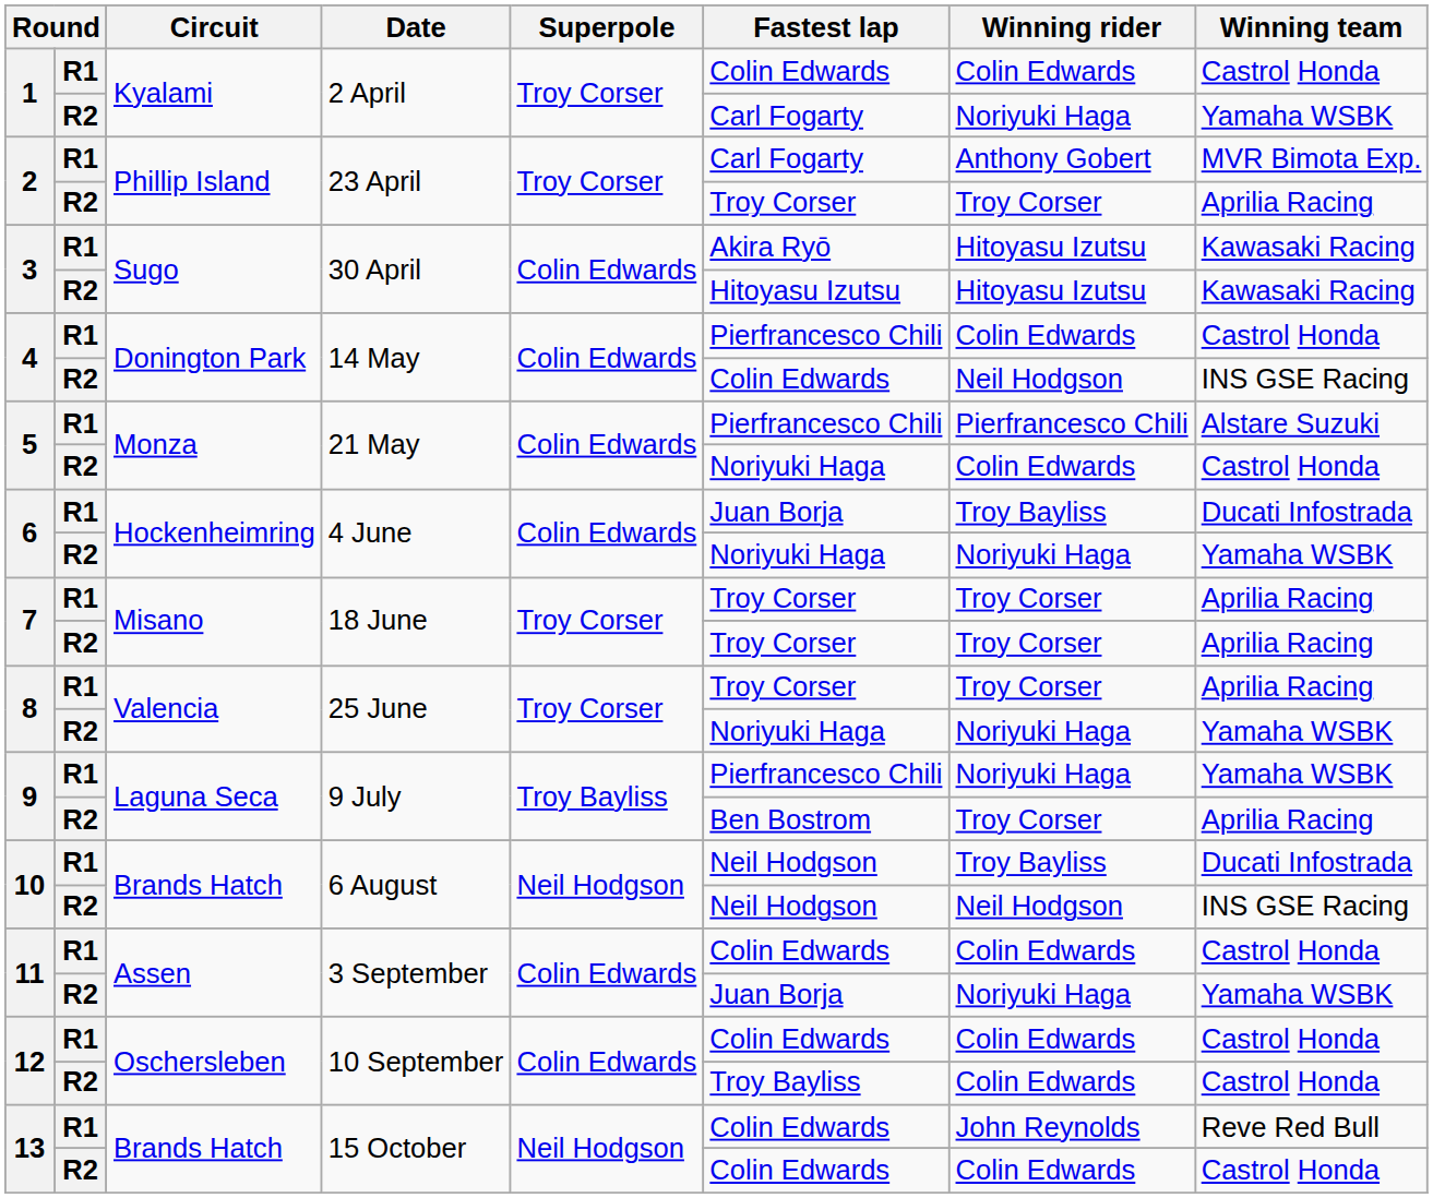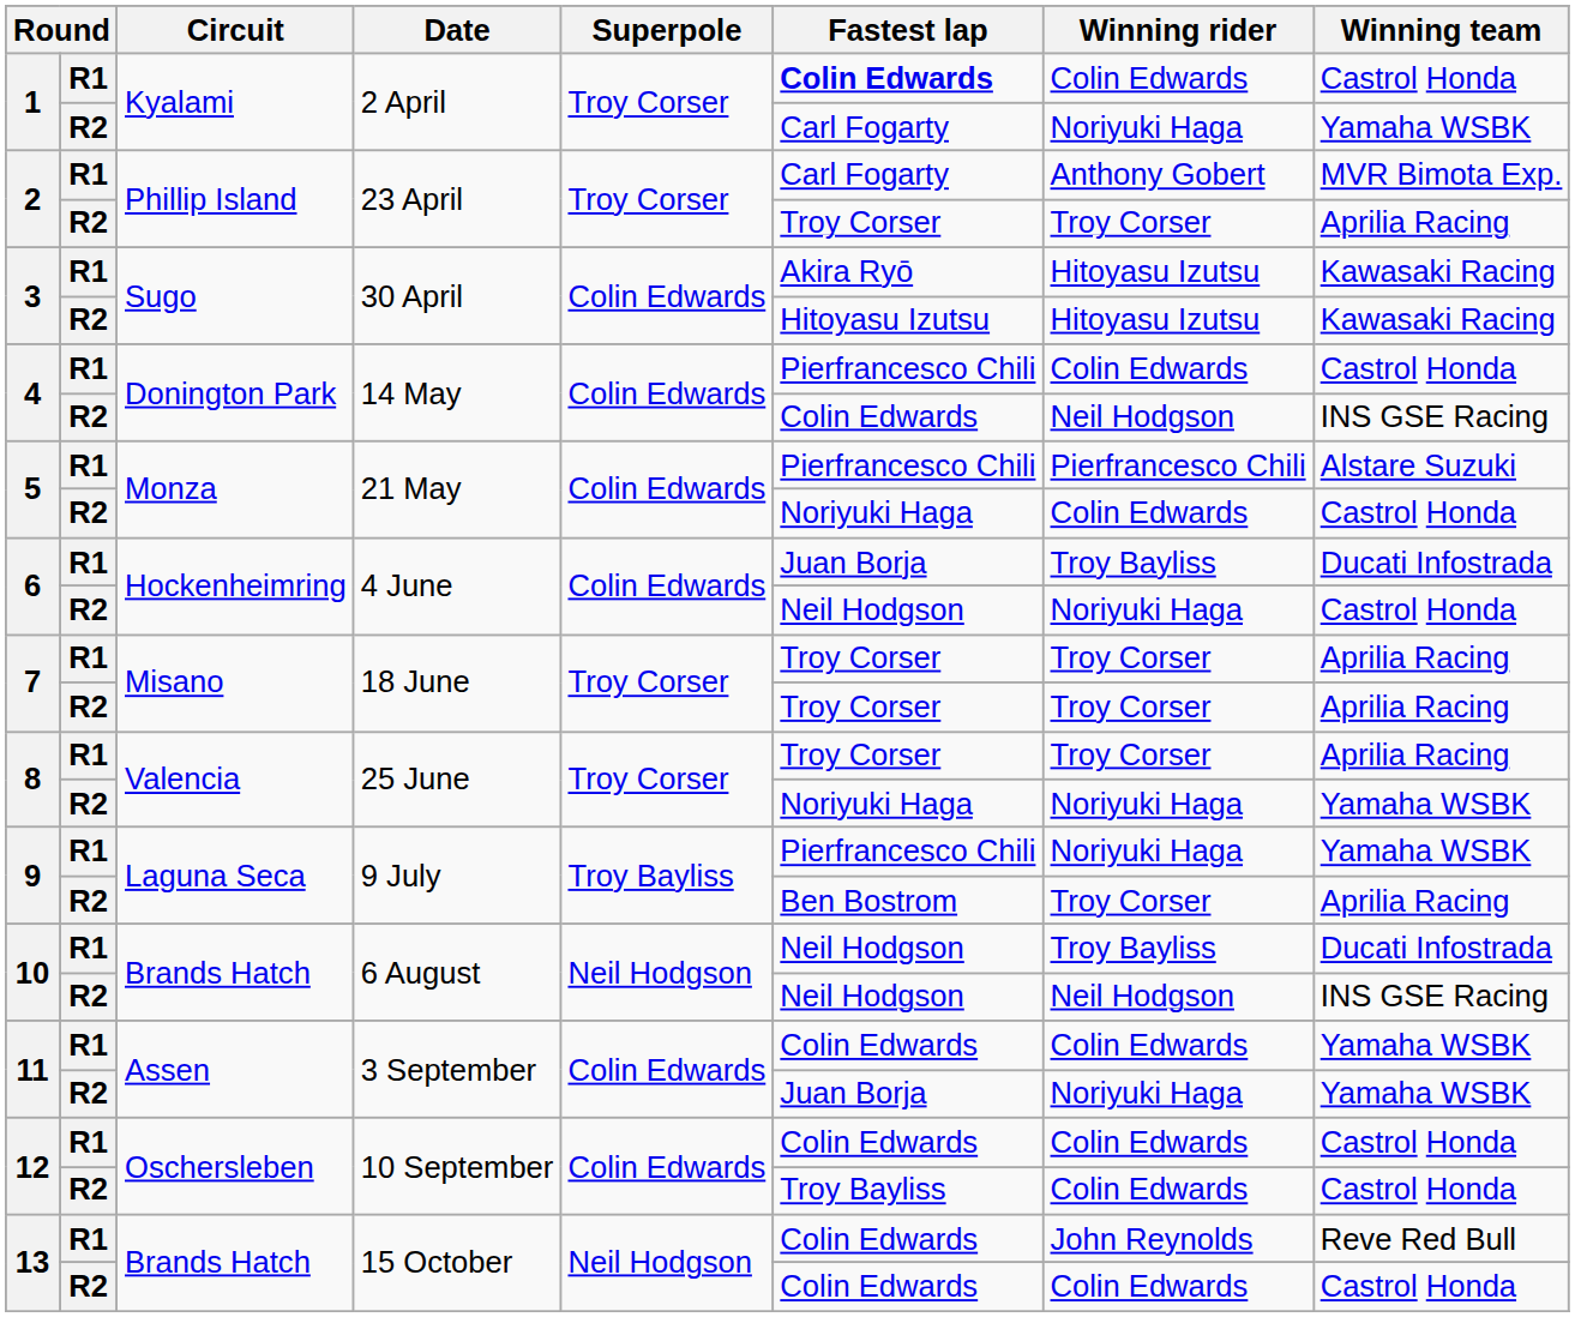1 / R1 | Fastest lap: normal -> bold
6 / R2 | Fastest lap: Noriyuki Haga -> Neil Hodgson
6 / R2 | Winning team: Yamaha WSBK -> Castrol Honda
11 / R1 | Winning team: Castrol Honda -> Yamaha WSBK
